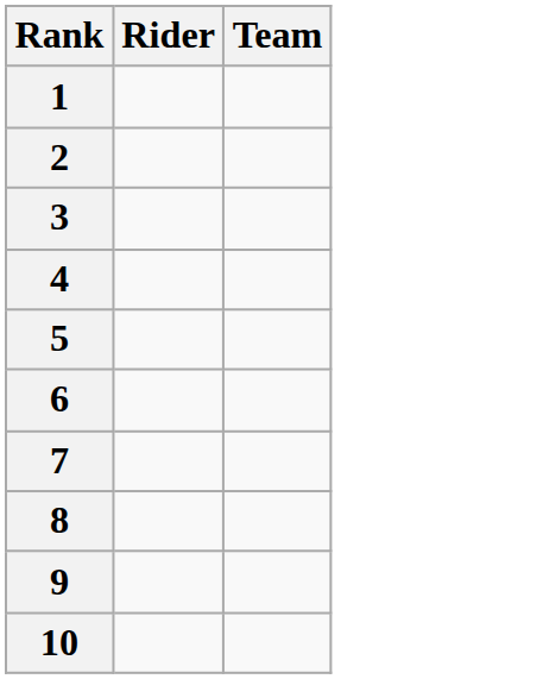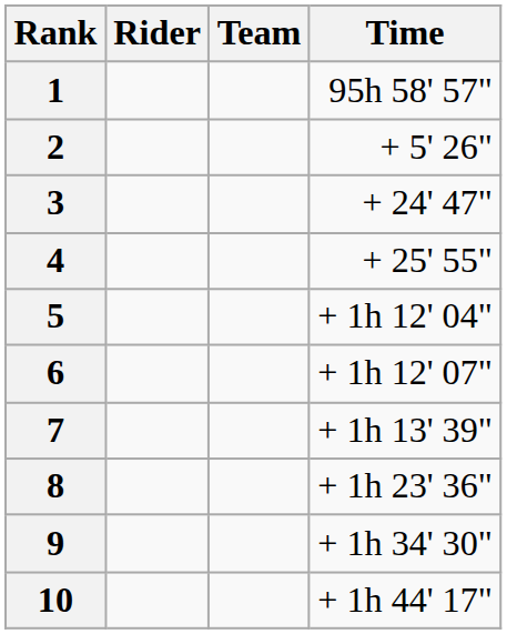+ column: Time | 95h 58' 57" | + 5' 26" | + 24' 47" | + 25' 55" | + 1h 12' 04" | + 1h 12' 07" | + 1h 13' 39" | + 1h 23' 36" | + 1h 34' 30" | + 1h 44' 17"
